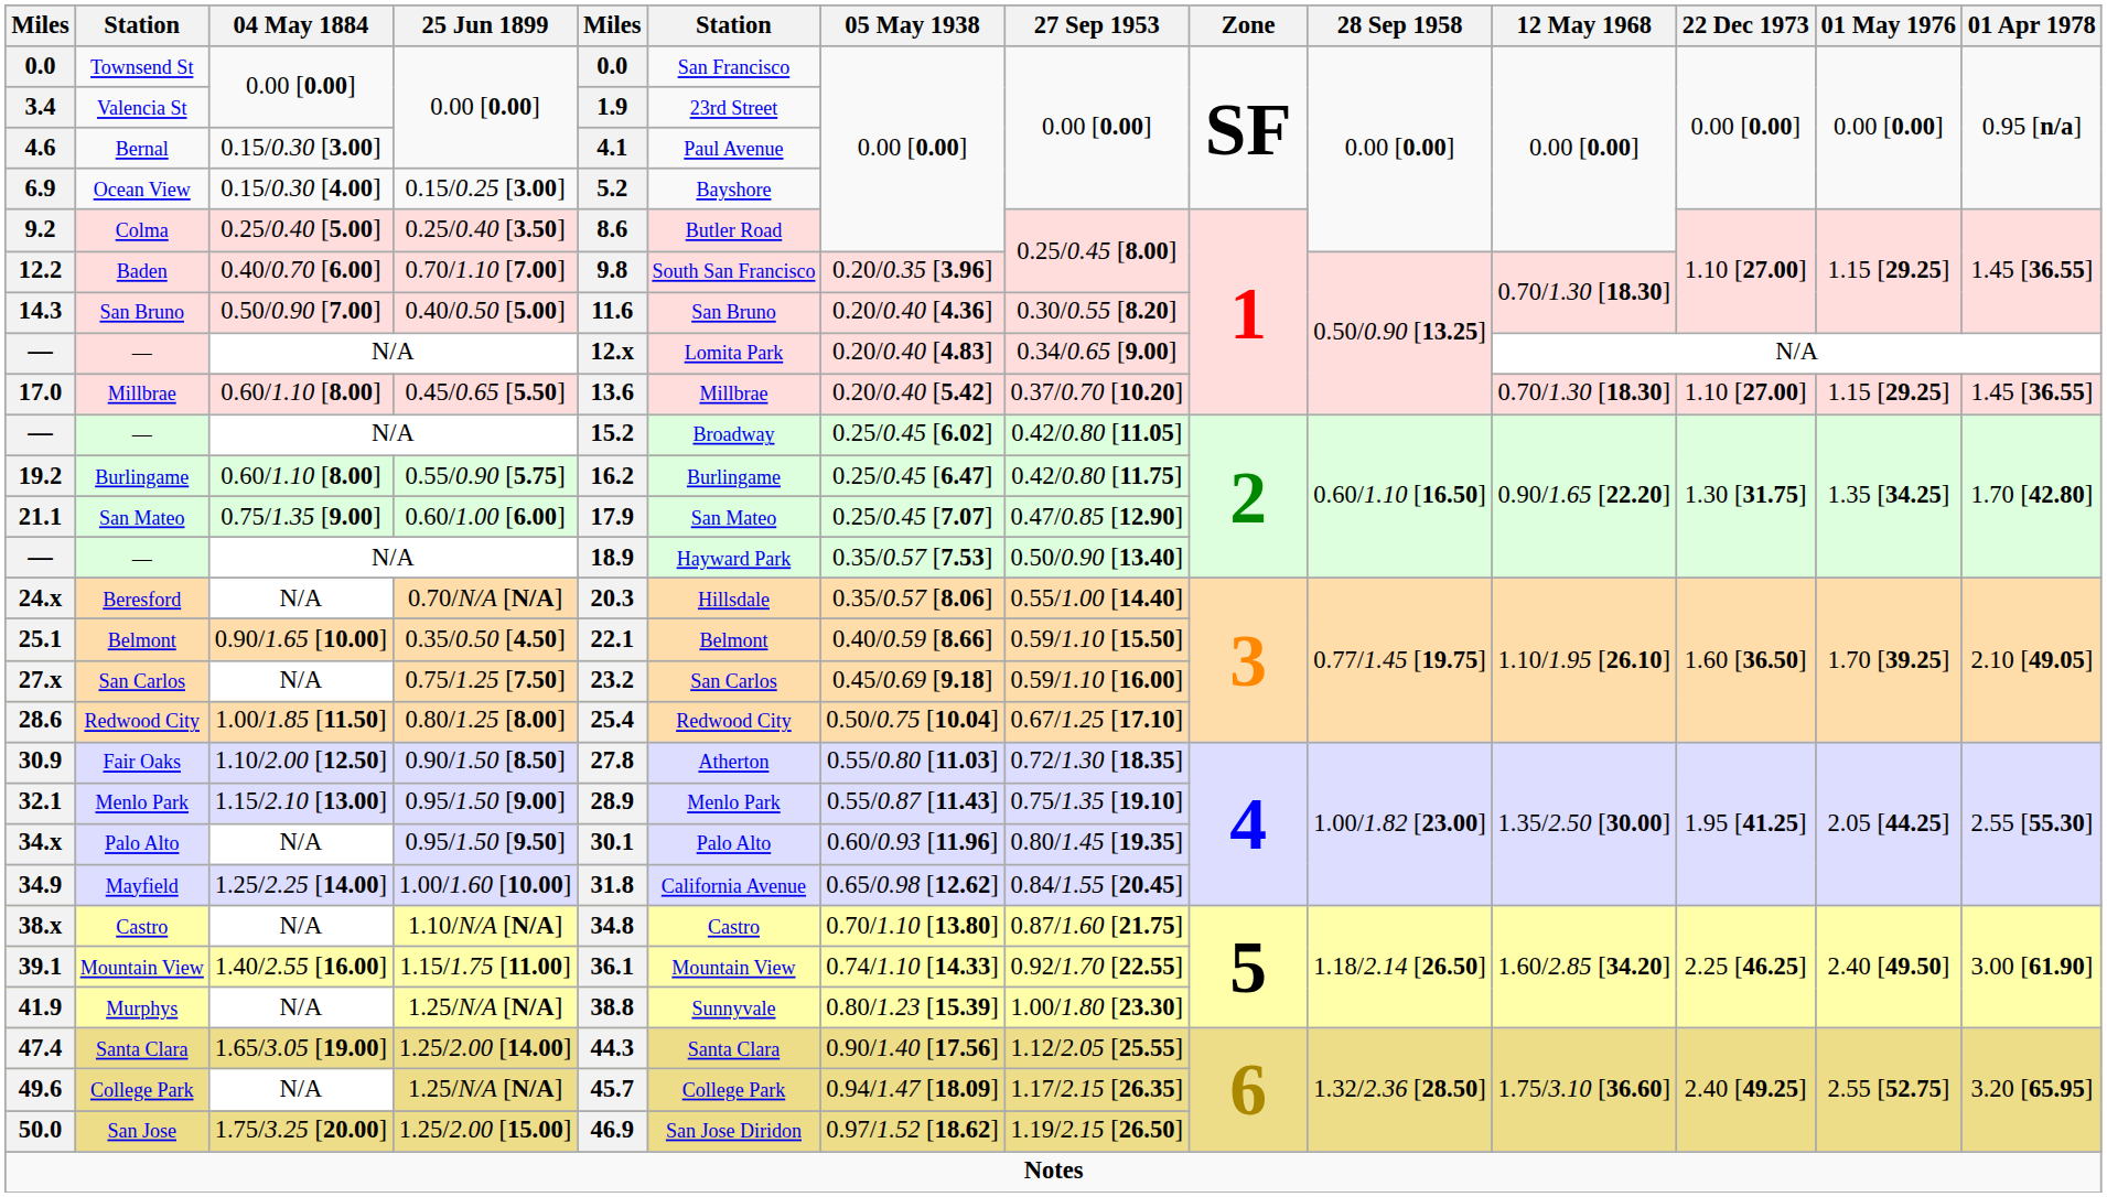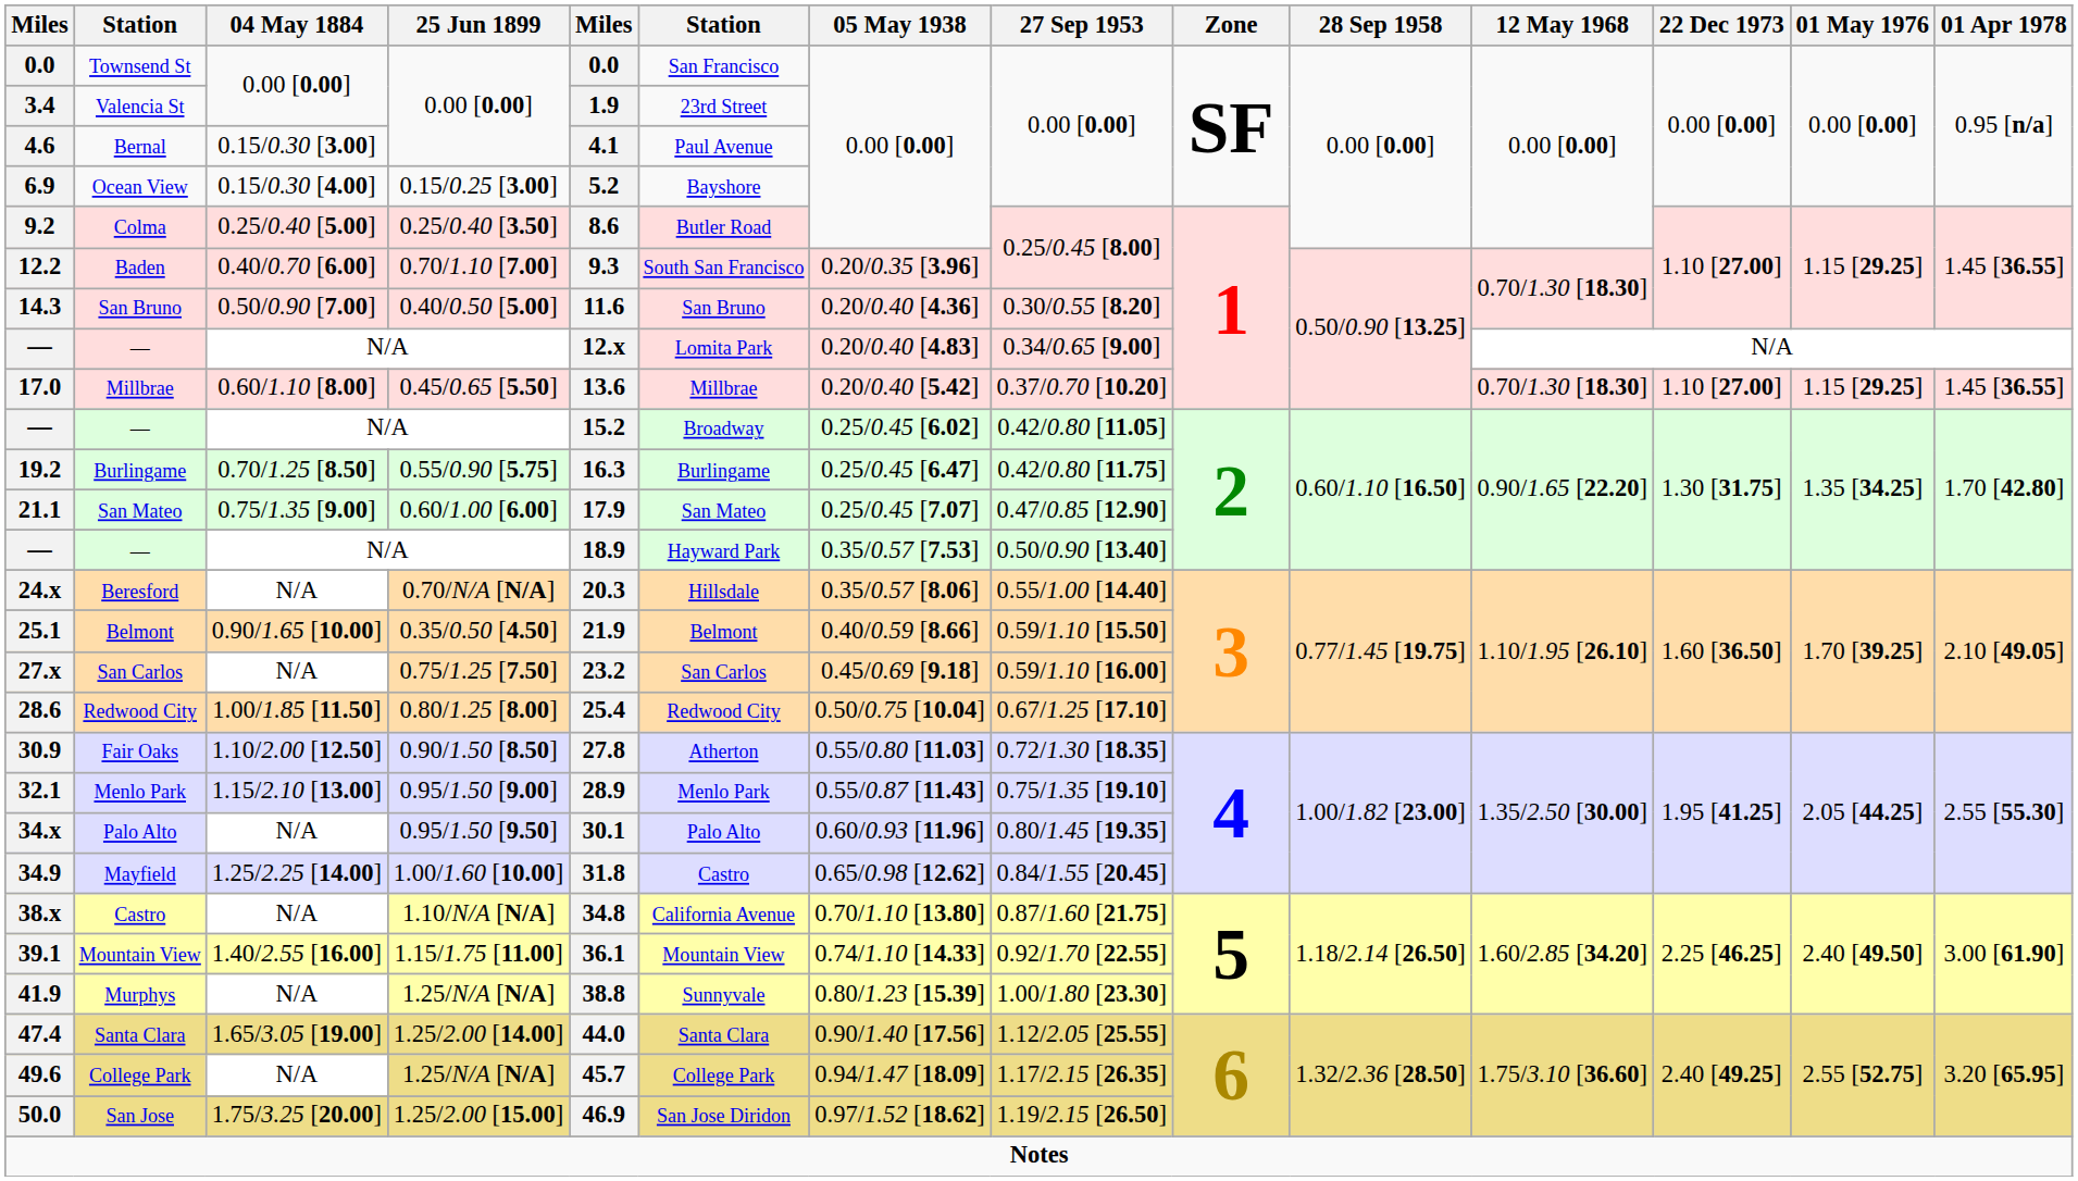12.2 | column 5: 9.8 -> 9.3
19.2 | 04 May 1884: 0.60/1.10 [8.00] -> 0.70/1.25 [8.50]
19.2 | column 5: 16.2 -> 16.3
25.1 | column 5: 22.1 -> 21.9
34.9 | column 6: California Avenue -> Castro
38.x | column 6: Castro -> California Avenue
47.4 | column 5: 44.3 -> 44.0
